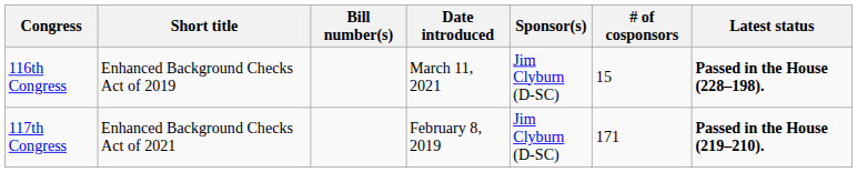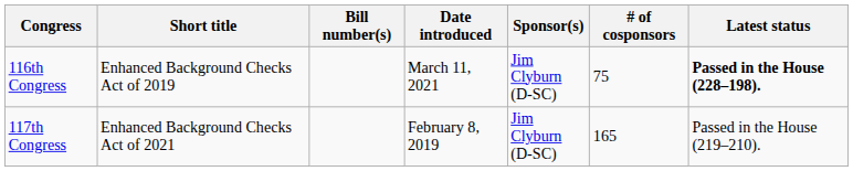116th Congress | # of cosponsors: 15 -> 75
117th Congress | # of cosponsors: 171 -> 165
117th Congress | Latest status: bold -> normal
